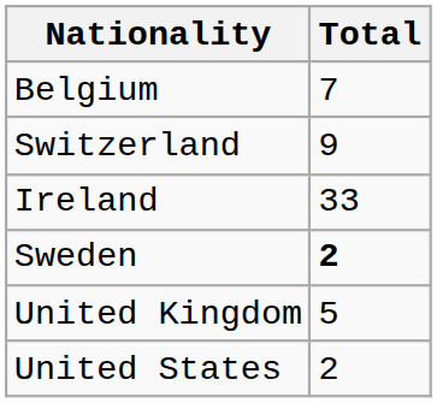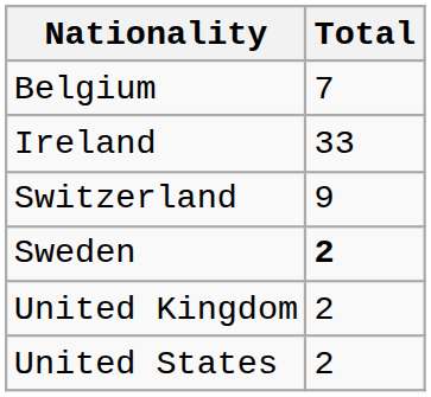rows swapped: Ireland <-> Switzerland
United Kingdom | Total: 5 -> 2
